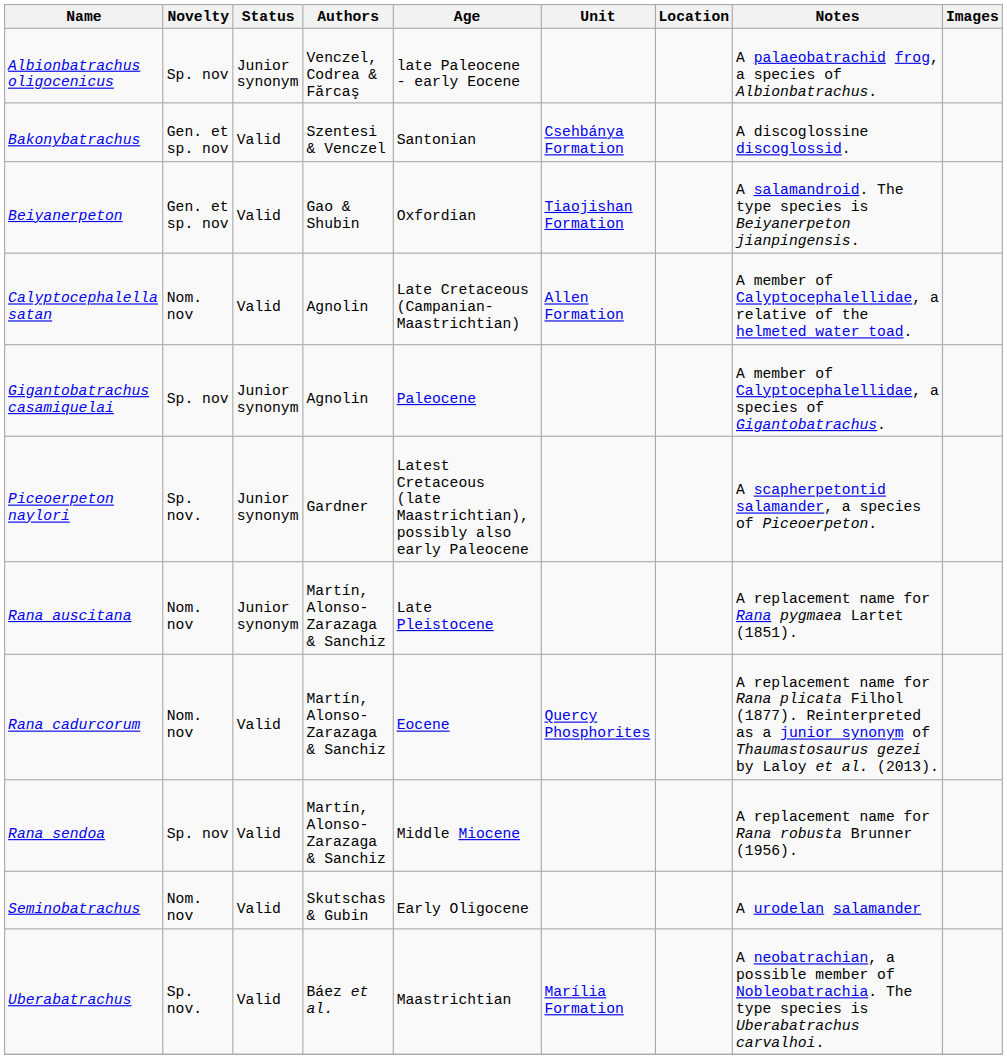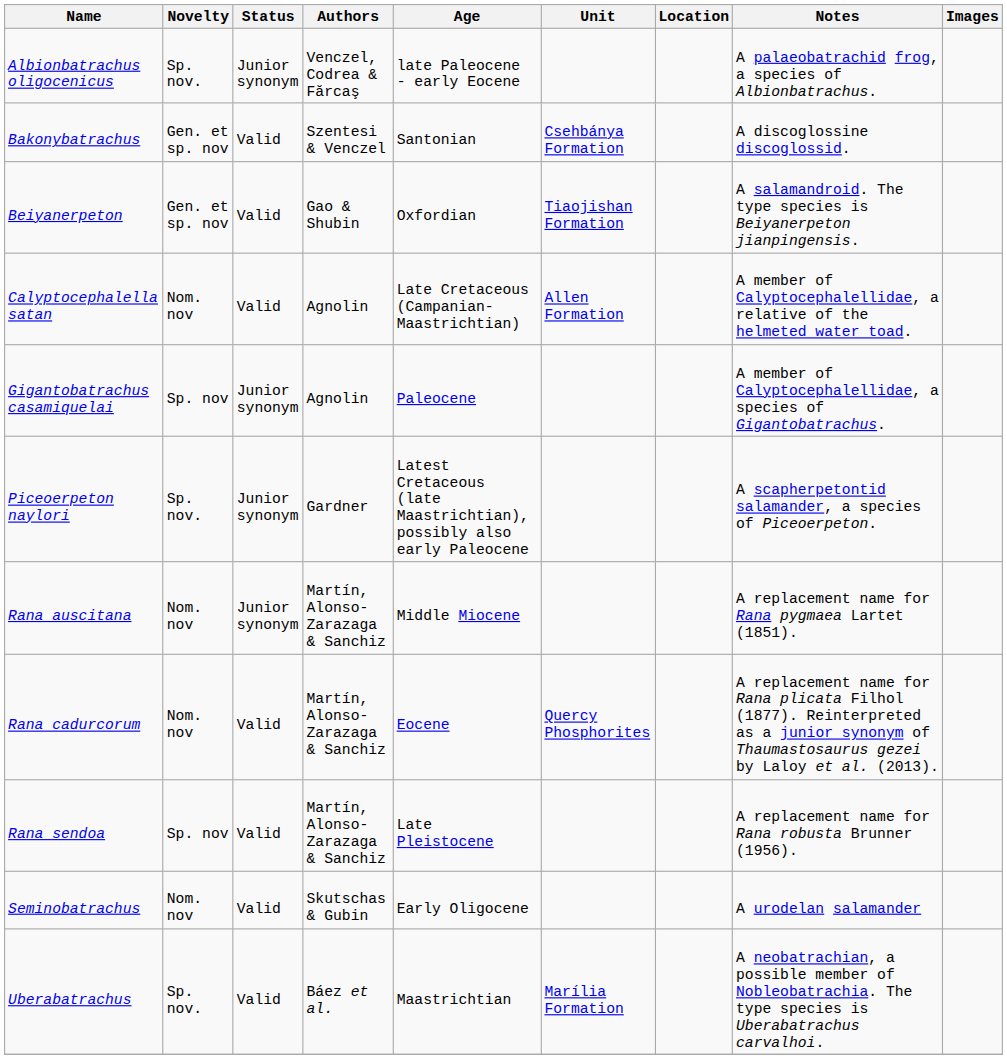Albionbatrachus oligocenicus | Novelty: Sp. nov -> Sp. nov.
Rana auscitana | Age: Late Pleistocene -> Middle Miocene
Rana sendoa | Age: Middle Miocene -> Late Pleistocene
